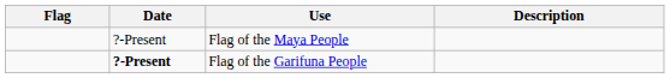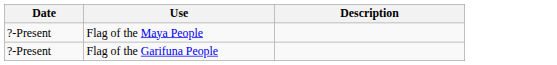- column: Flag
Flag of the Garifuna People | Date: bold -> normal
